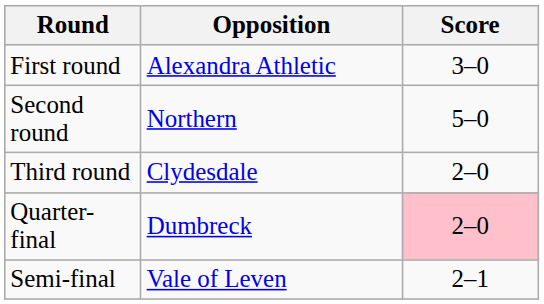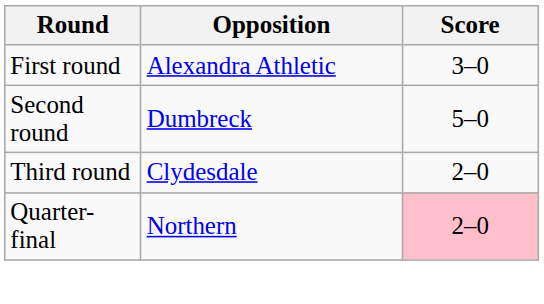Second round | Opposition: Northern -> Dumbreck
Quarter-final | Opposition: Dumbreck -> Northern
- row: Semi-final | Vale of Leven | 2–1
